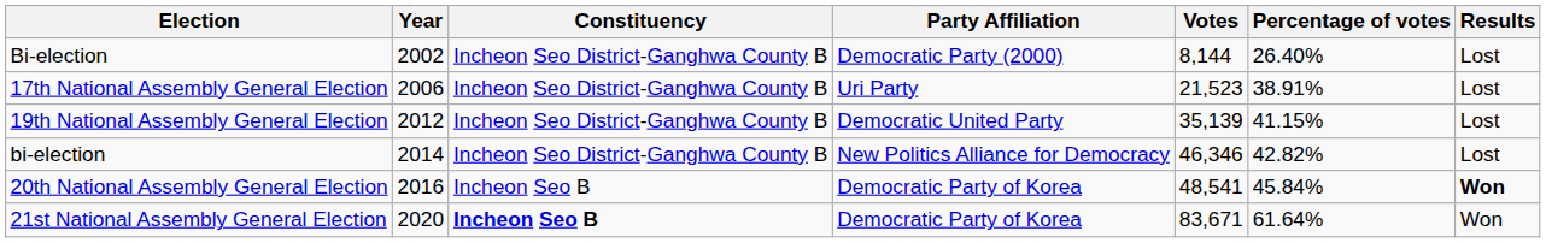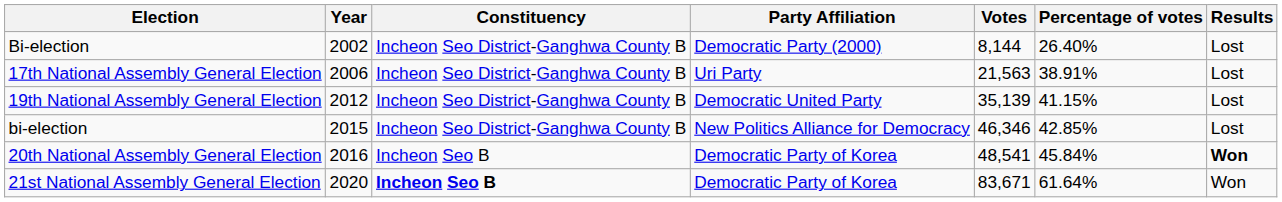17th National Assembly General Election | Votes: 21,523 -> 21,563
bi-election | Year: 2014 -> 2015
bi-election | Percentage of votes: 42.82% -> 42.85%
